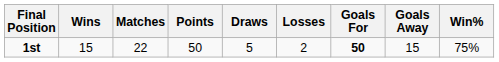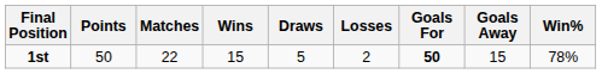columns swapped: Points <-> Wins
1st | Win%: 75% -> 78%
